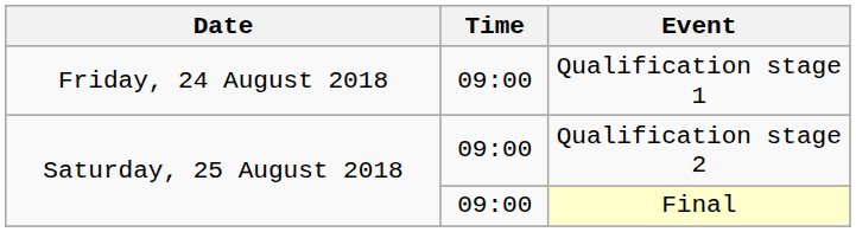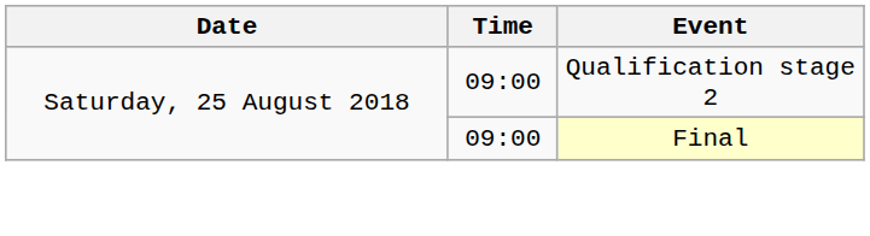- row: Friday, 24 August 2018 | 09:00 | Qualification stage 1
